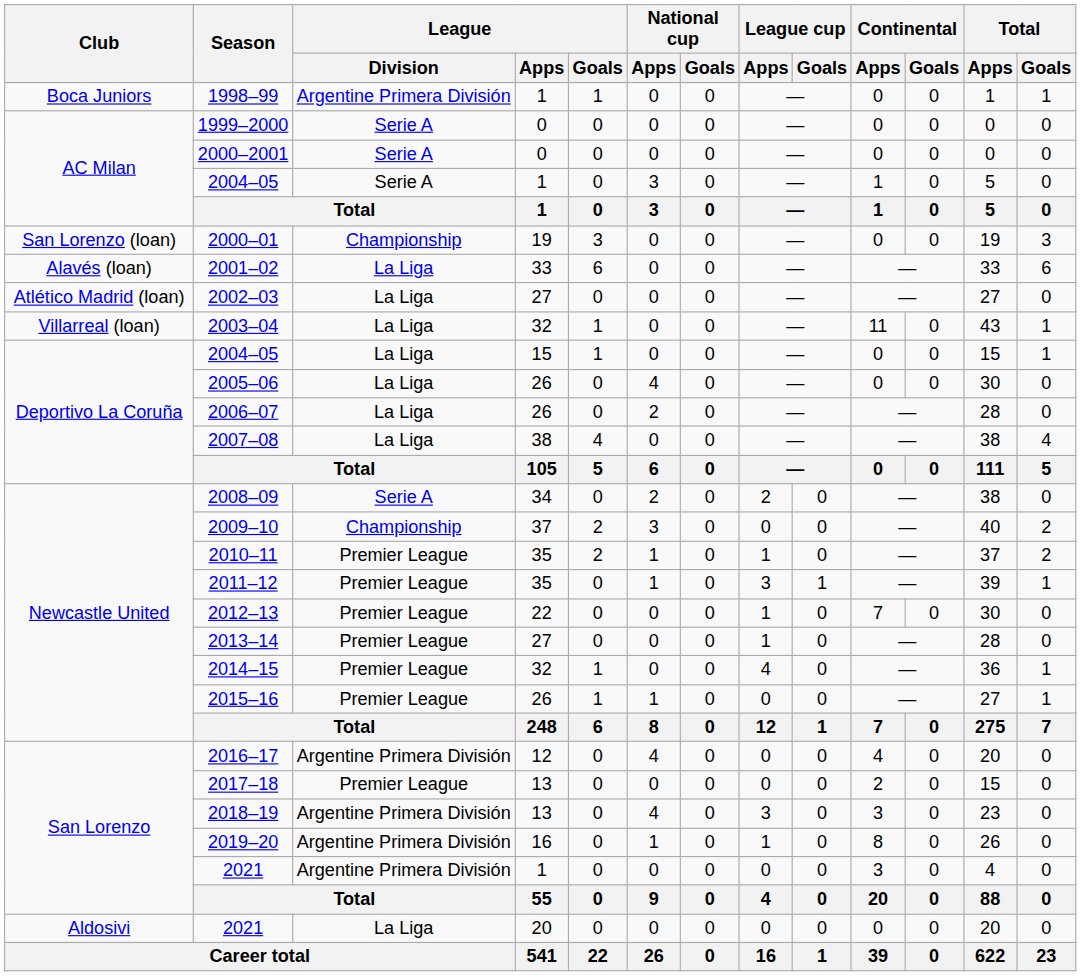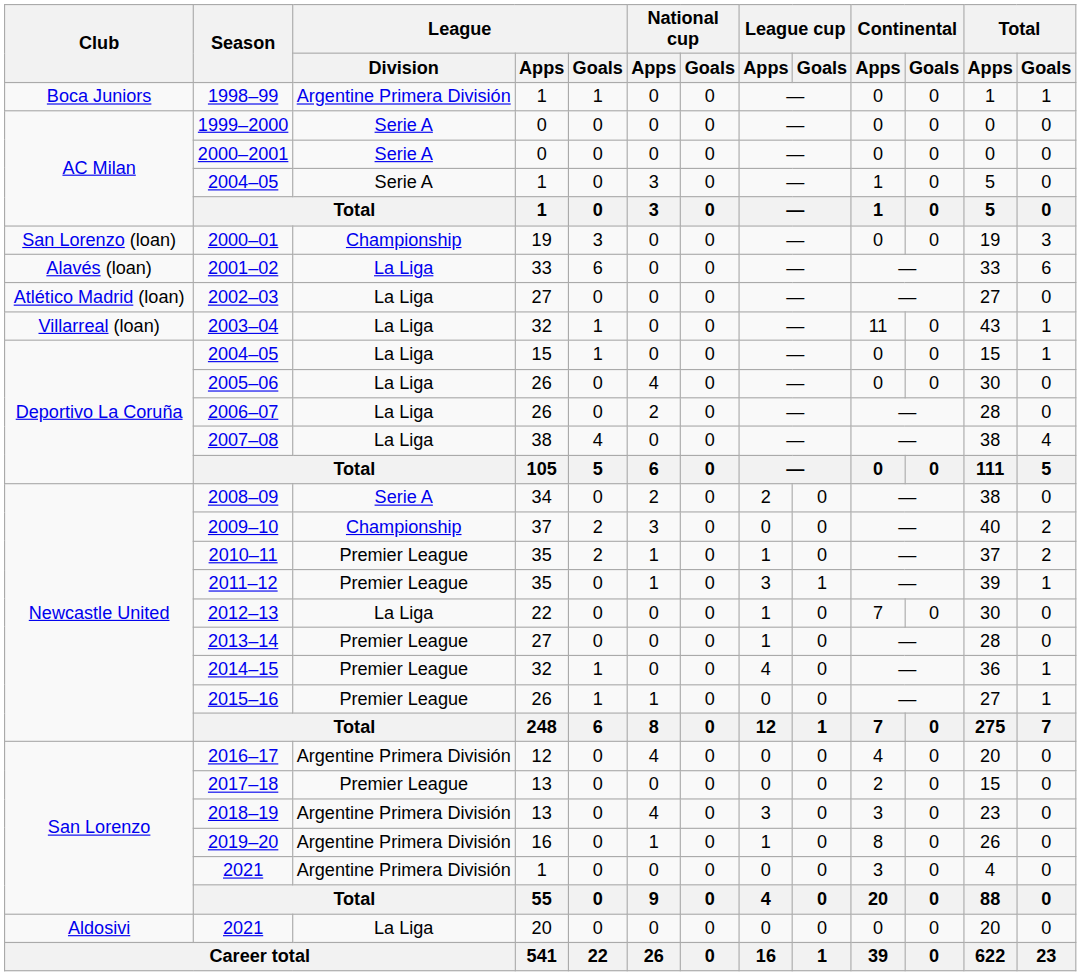2012–13 | League / Division: Premier League -> La Liga
